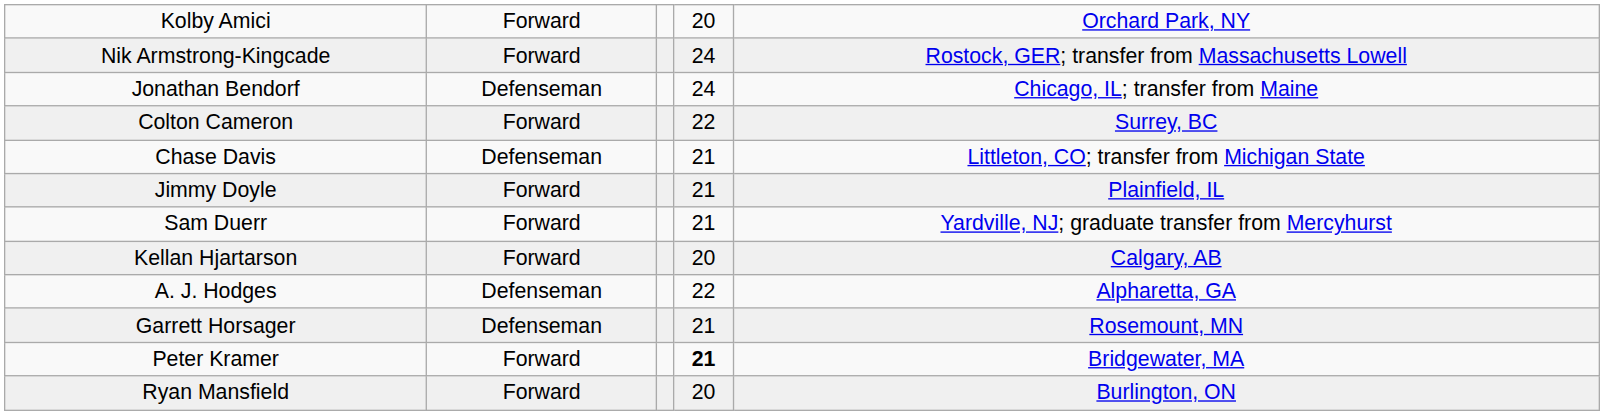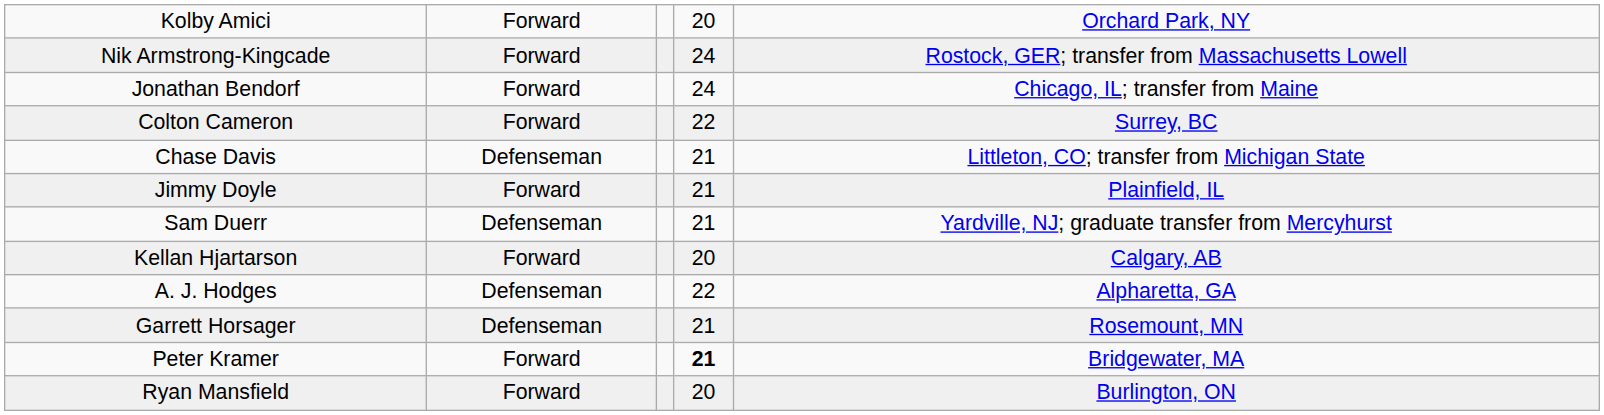Jonathan Bendorf | column 2: Defenseman -> Forward
Sam Duerr | column 2: Forward -> Defenseman
